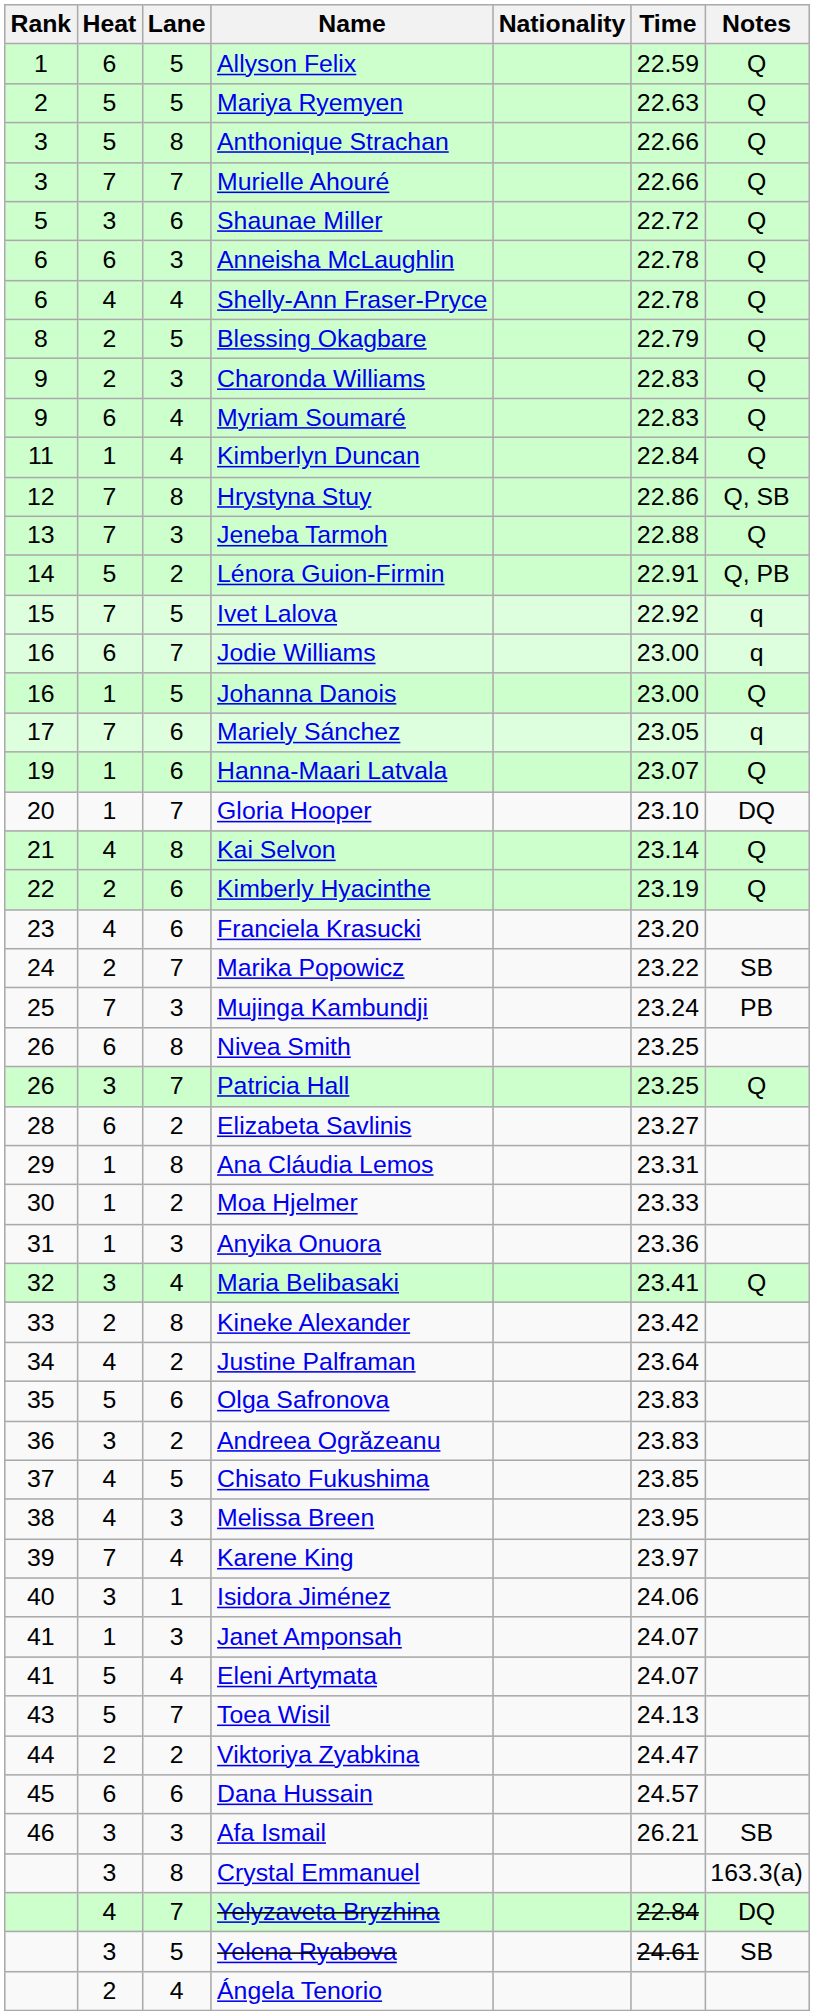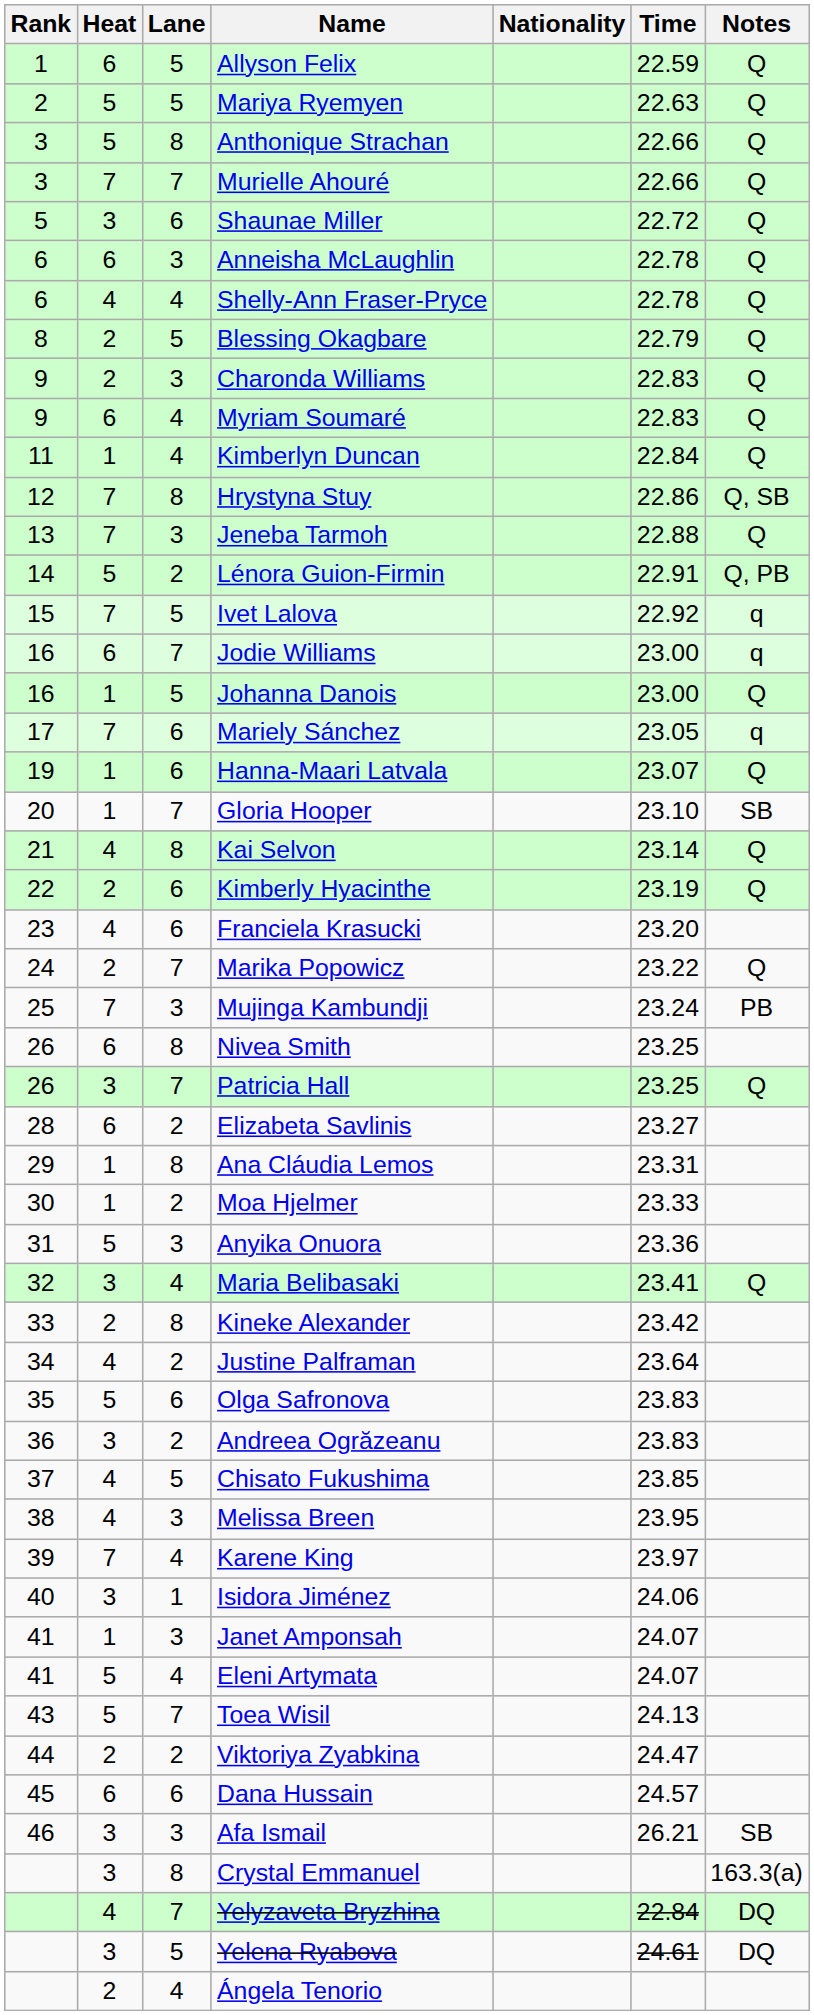Gloria Hooper | Notes: DQ -> SB
Marika Popowicz | Notes: SB -> Q
Anyika Onuora | Heat: 1 -> 5
Yelena Ryabova | Notes: SB -> DQ
